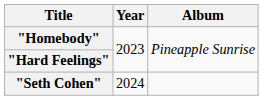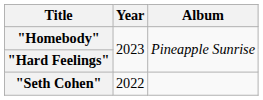"Seth Cohen" | Year: 2024 -> 2022
